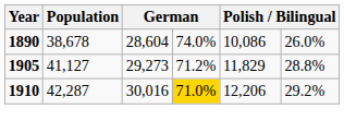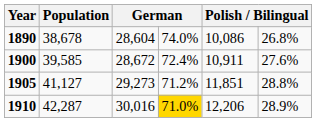1890 | column 6: 26.0% -> 26.8%
+ row: 1900 | 39,585 | 28,672 | 72.4% | 10,911 | 27.6%
1905 | column 5: 11,829 -> 11,851
1910 | column 6: 29.2% -> 28.9%
